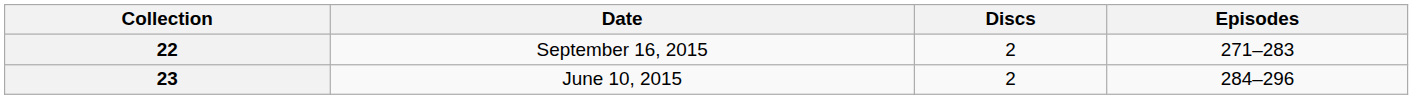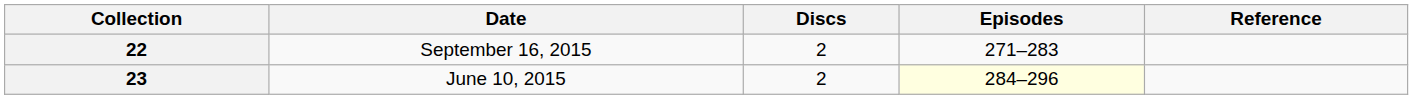+ column: Reference
23 | Episodes: no background -> lightyellow background
